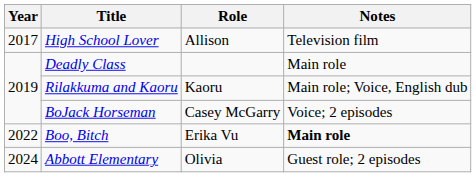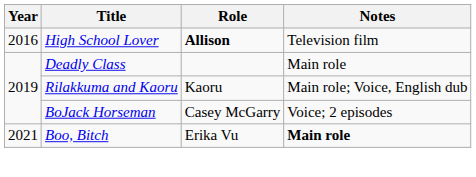High School Lover | Year: 2017 -> 2016
High School Lover | Role: normal -> bold
Boo, Bitch | Year: 2022 -> 2021
- row: 2024 | Abbott Elementary | Olivia | Guest role; 2 episodes
